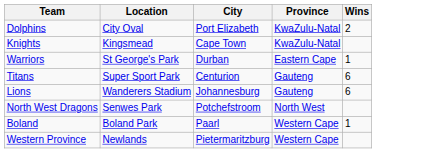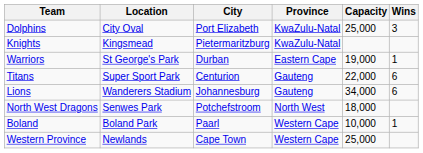+ column: Capacity | 25,000 | 19,000 | 22,000 | 34,000 | 18,000 | 10,000 | 25,000
Dolphins | Wins: 2 -> 3
Knights | City: Cape Town -> Pietermaritzburg
Western Province | City: Pietermaritzburg -> Cape Town
